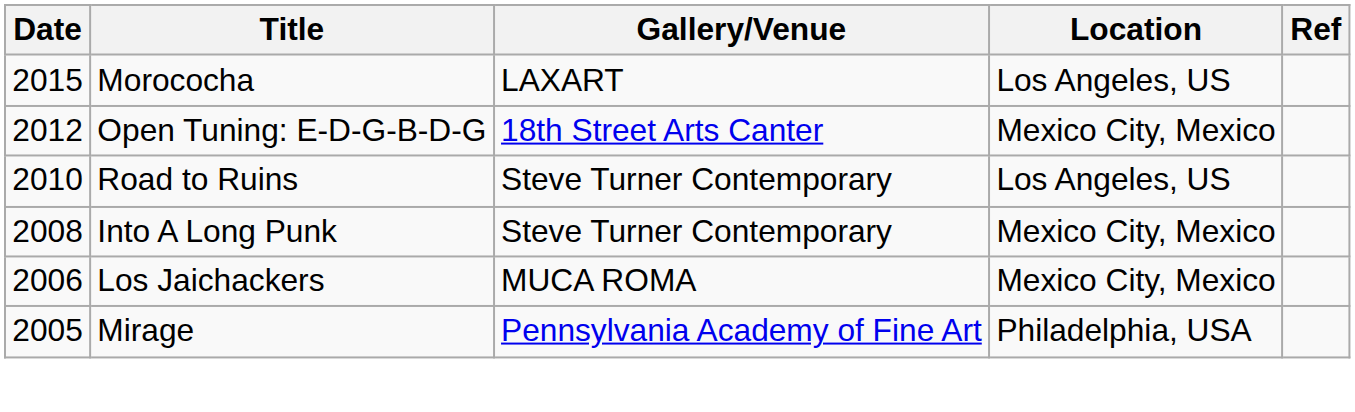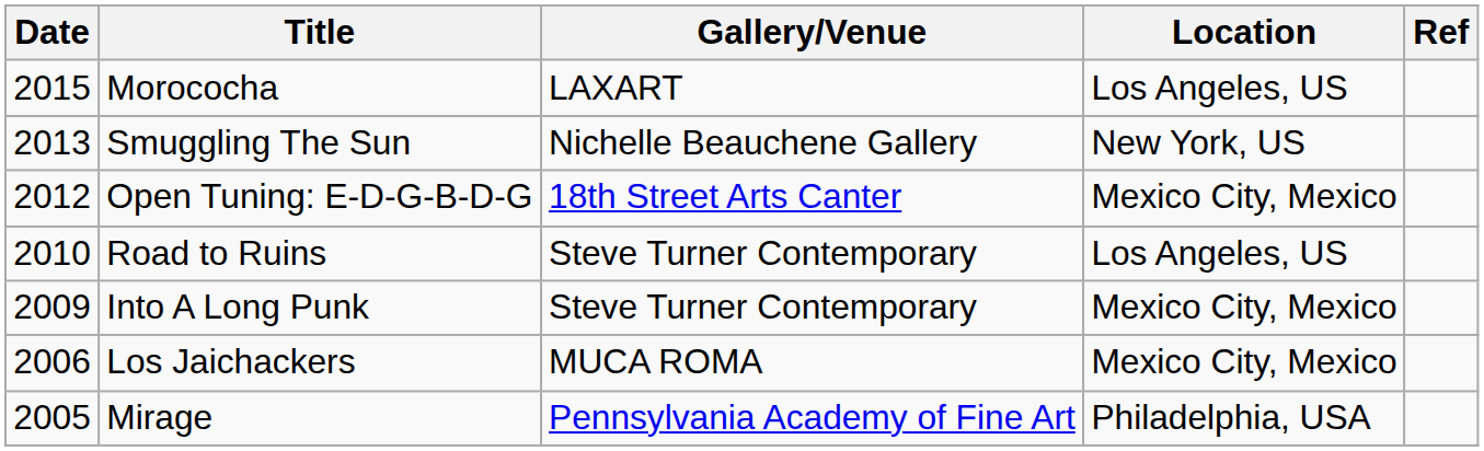+ row: 2013 | Smuggling The Sun | Nichelle Beauchene Gallery | New York, US
Into A Long Punk | Date: 2008 -> 2009
